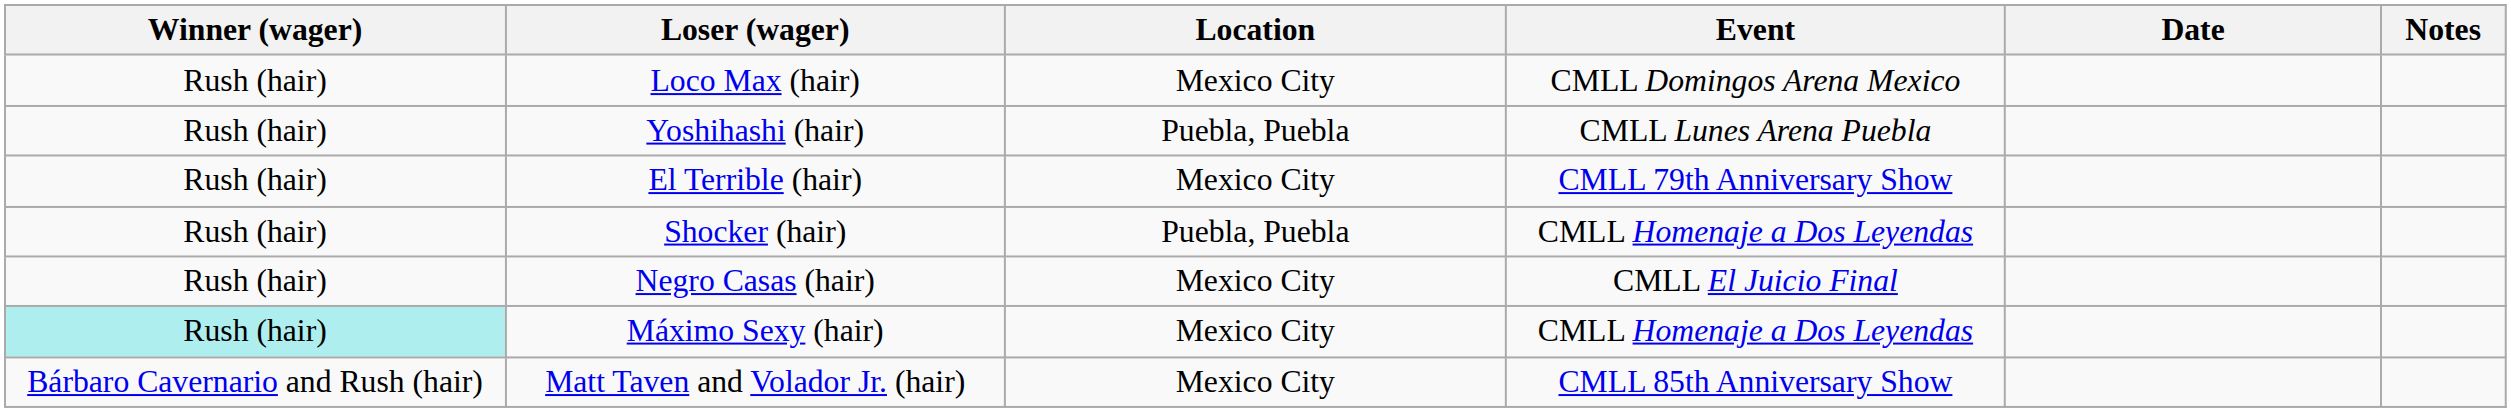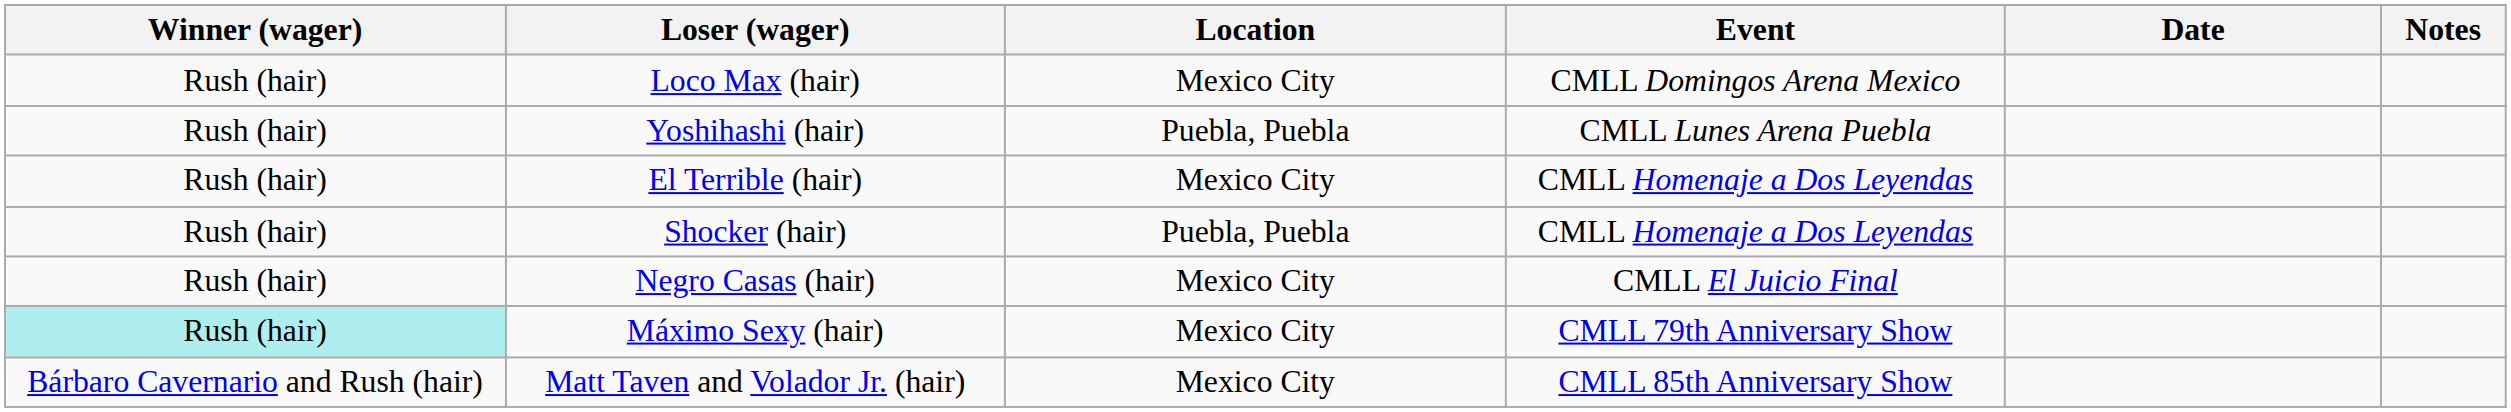El Terrible (hair) | Event: CMLL 79th Anniversary Show -> CMLL Homenaje a Dos Leyendas
Máximo Sexy (hair) | Event: CMLL Homenaje a Dos Leyendas -> CMLL 79th Anniversary Show
